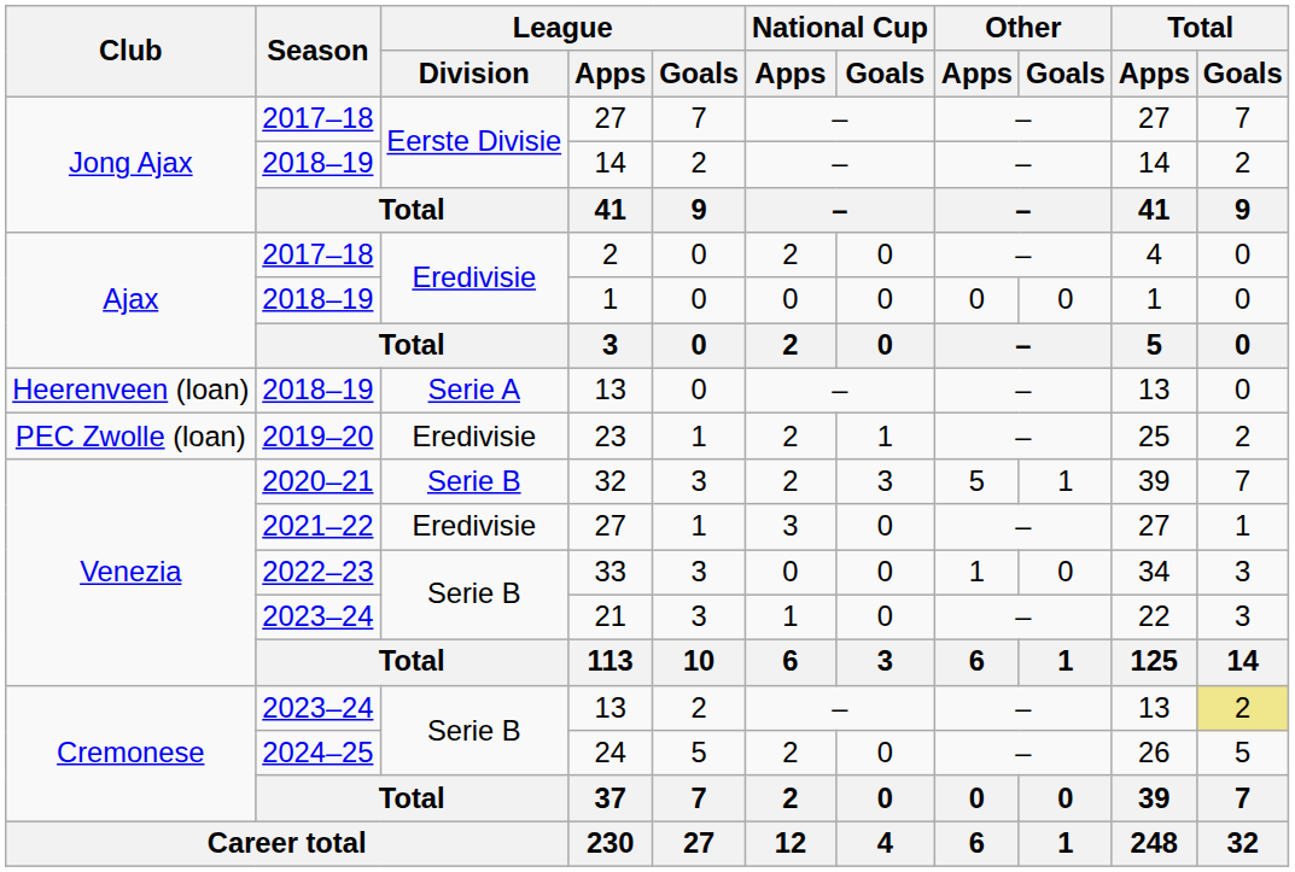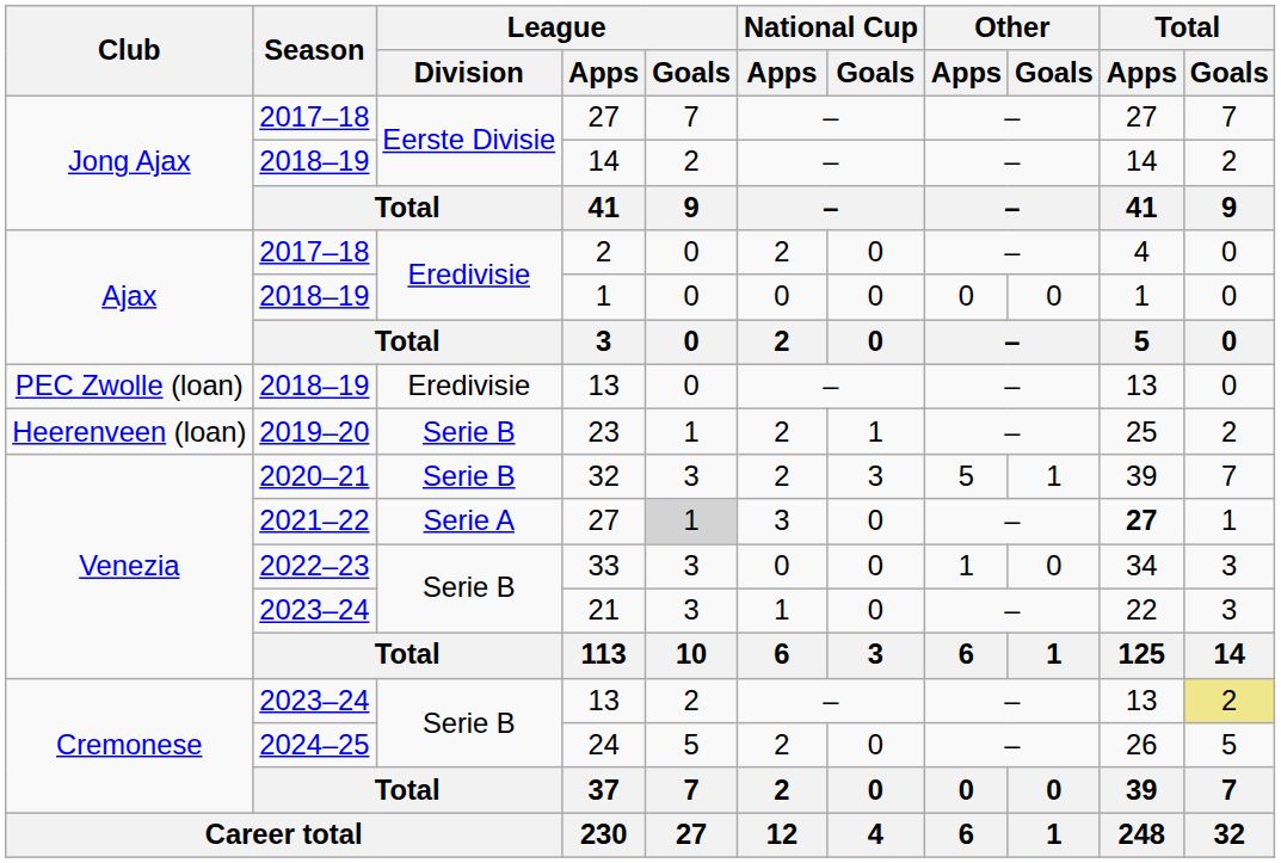2018–19 / 13 | Club: Heerenveen (loan) -> PEC Zwolle (loan)
2018–19 / 13 | League / Division: Serie A -> Eredivisie
23 | Club: PEC Zwolle (loan) -> Heerenveen (loan)
23 | League / Division: Eredivisie -> Serie B
2021–22 / 27 | League / Division: Eredivisie -> Serie A
2021–22 / 27 | League / Goals: no background -> lightgrey background
2021–22 / 27 | Total / Apps: normal -> bold
